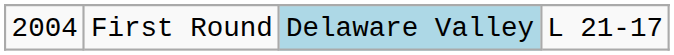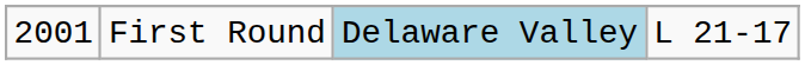First Round | column 1: 2004 -> 2001
